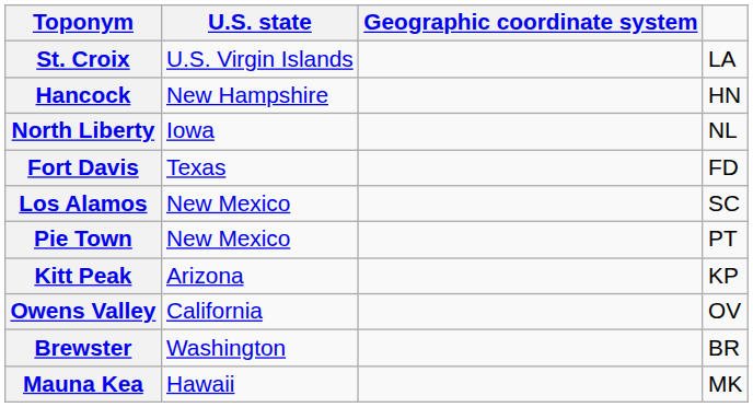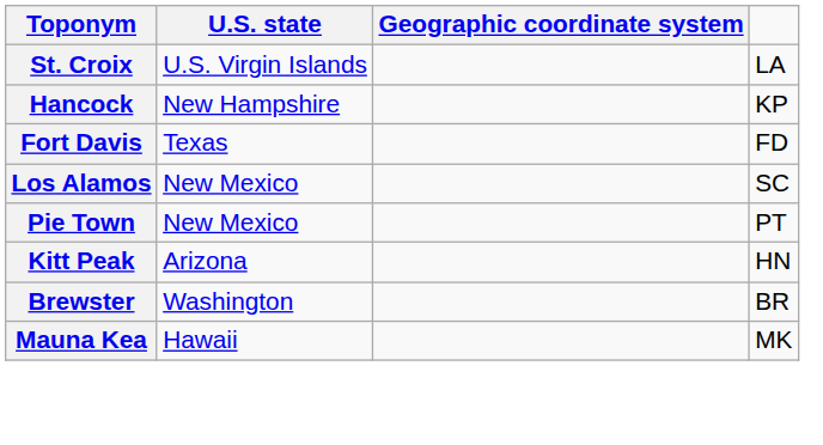Hancock | column 4: HN -> KP
- row: North Liberty | Iowa | NL
Kitt Peak | column 4: KP -> HN
- row: Owens Valley | California | OV
